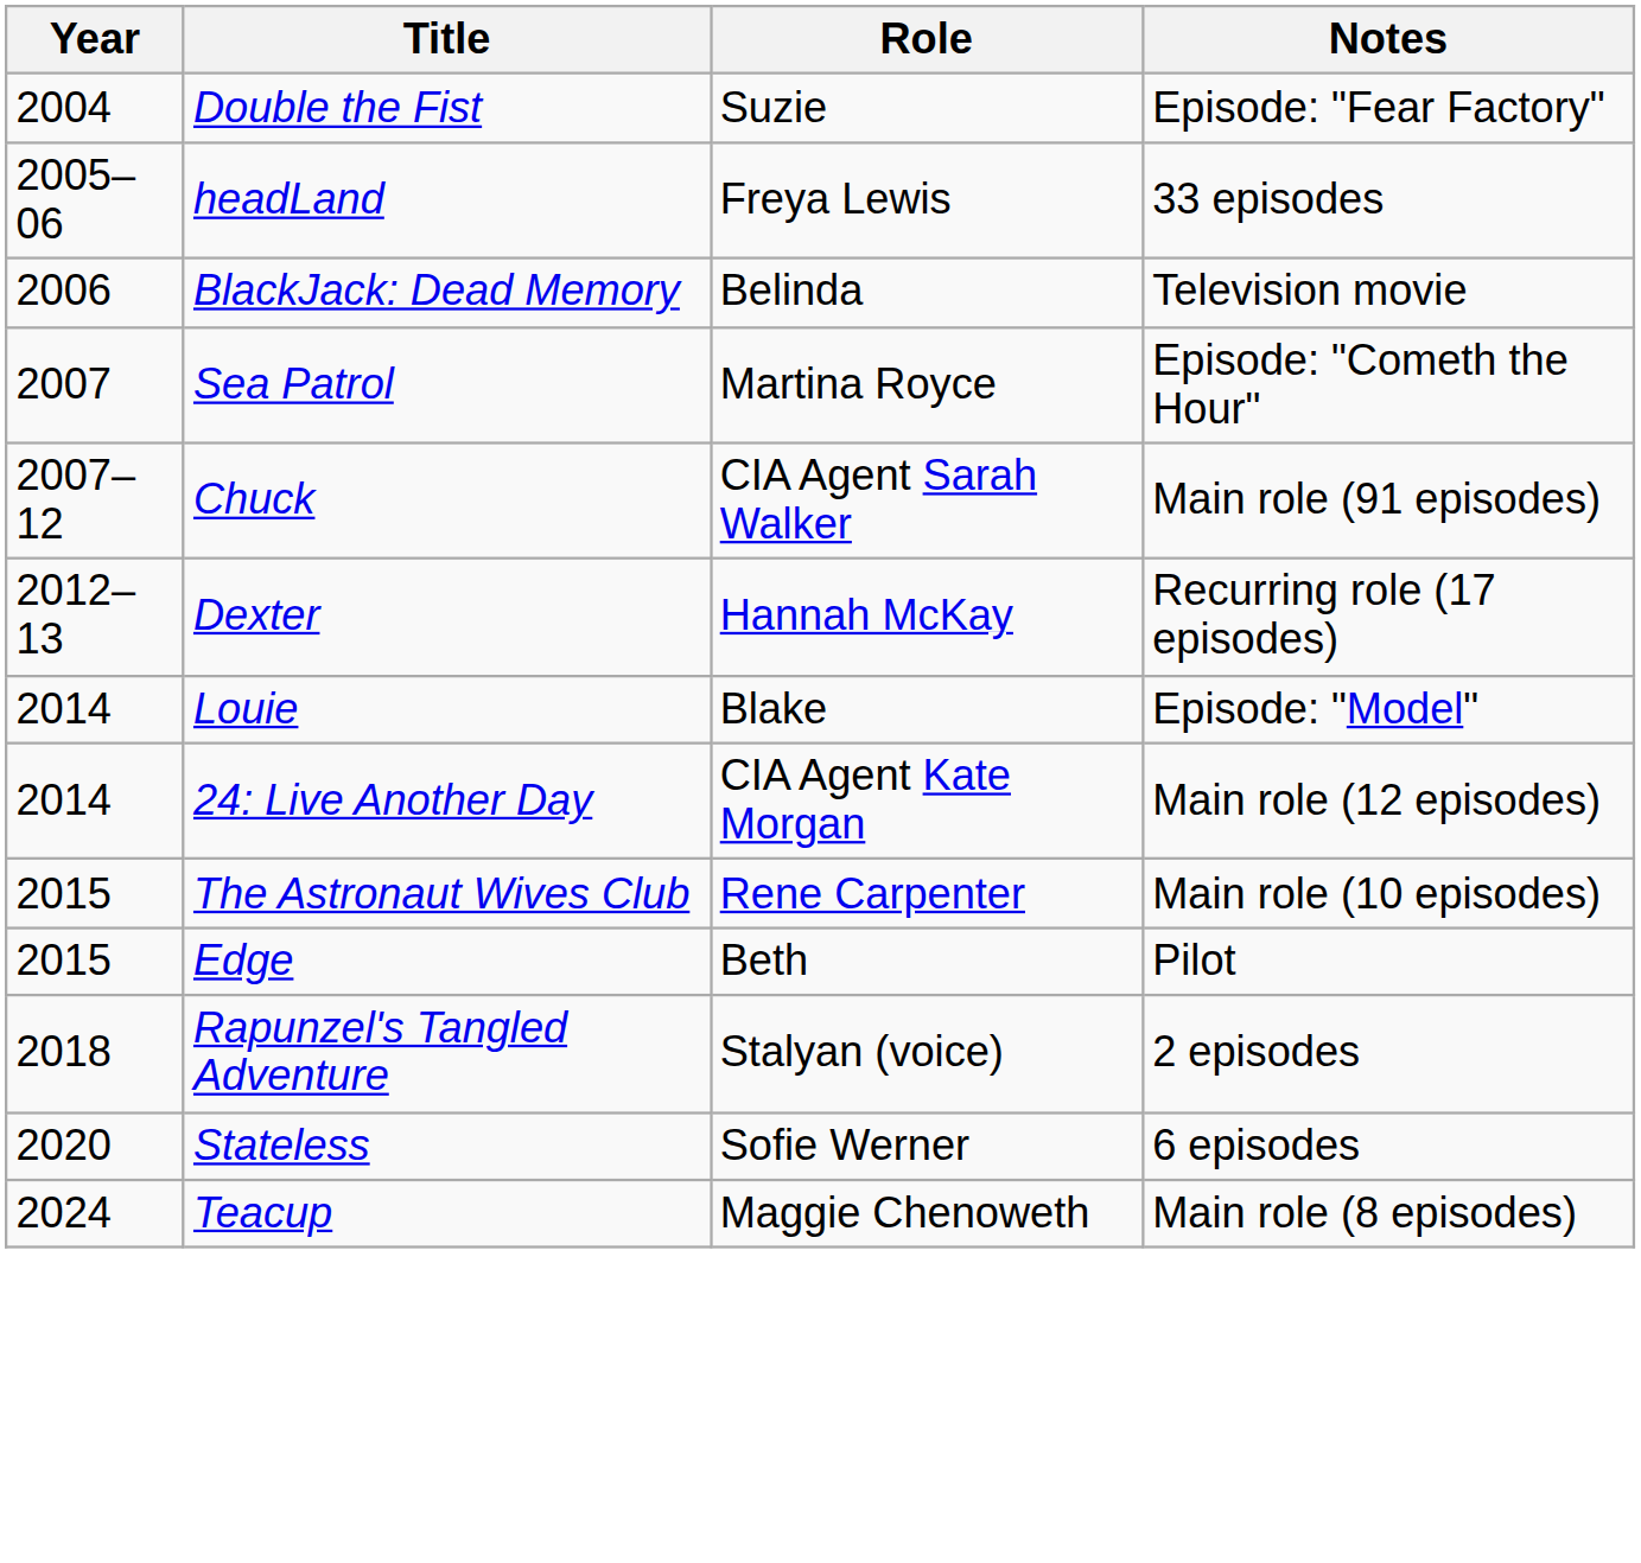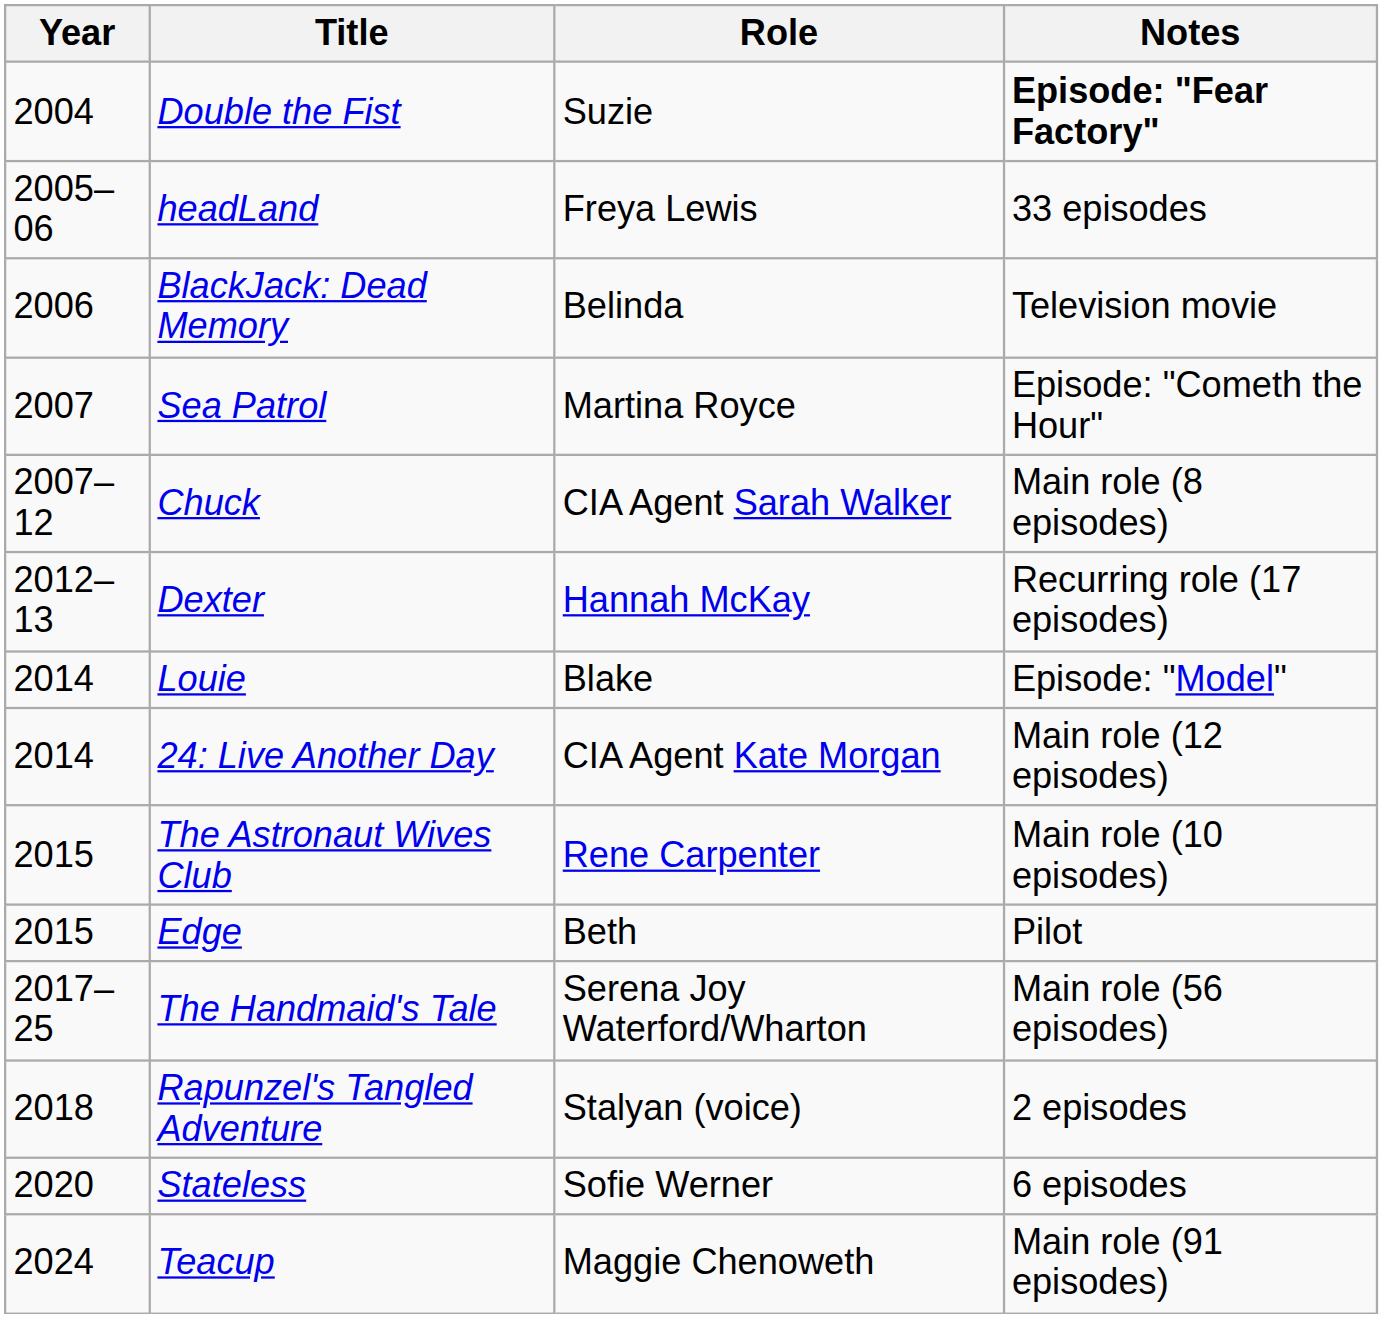Double the Fist | Notes: normal -> bold
Chuck | Notes: Main role (91 episodes) -> Main role (8 episodes)
+ row: 2017–25 | The Handmaid's Tale | Serena Joy Waterford/Wharton | Main role (56 episodes)
Teacup | Notes: Main role (8 episodes) -> Main role (91 episodes)
